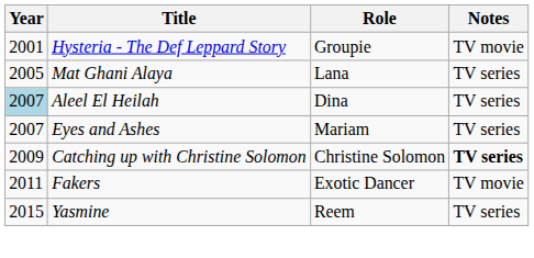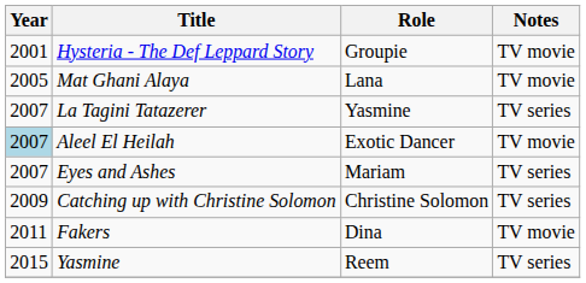Mat Ghani Alaya | Notes: TV series -> TV movie
+ row: 2007 | La Tagini Tatazerer | Yasmine | TV series
Aleel El Heilah | Role: Dina -> Exotic Dancer
Aleel El Heilah | Notes: TV series -> TV movie
Catching up with Christine Solomon | Notes: bold -> normal
Fakers | Role: Exotic Dancer -> Dina
